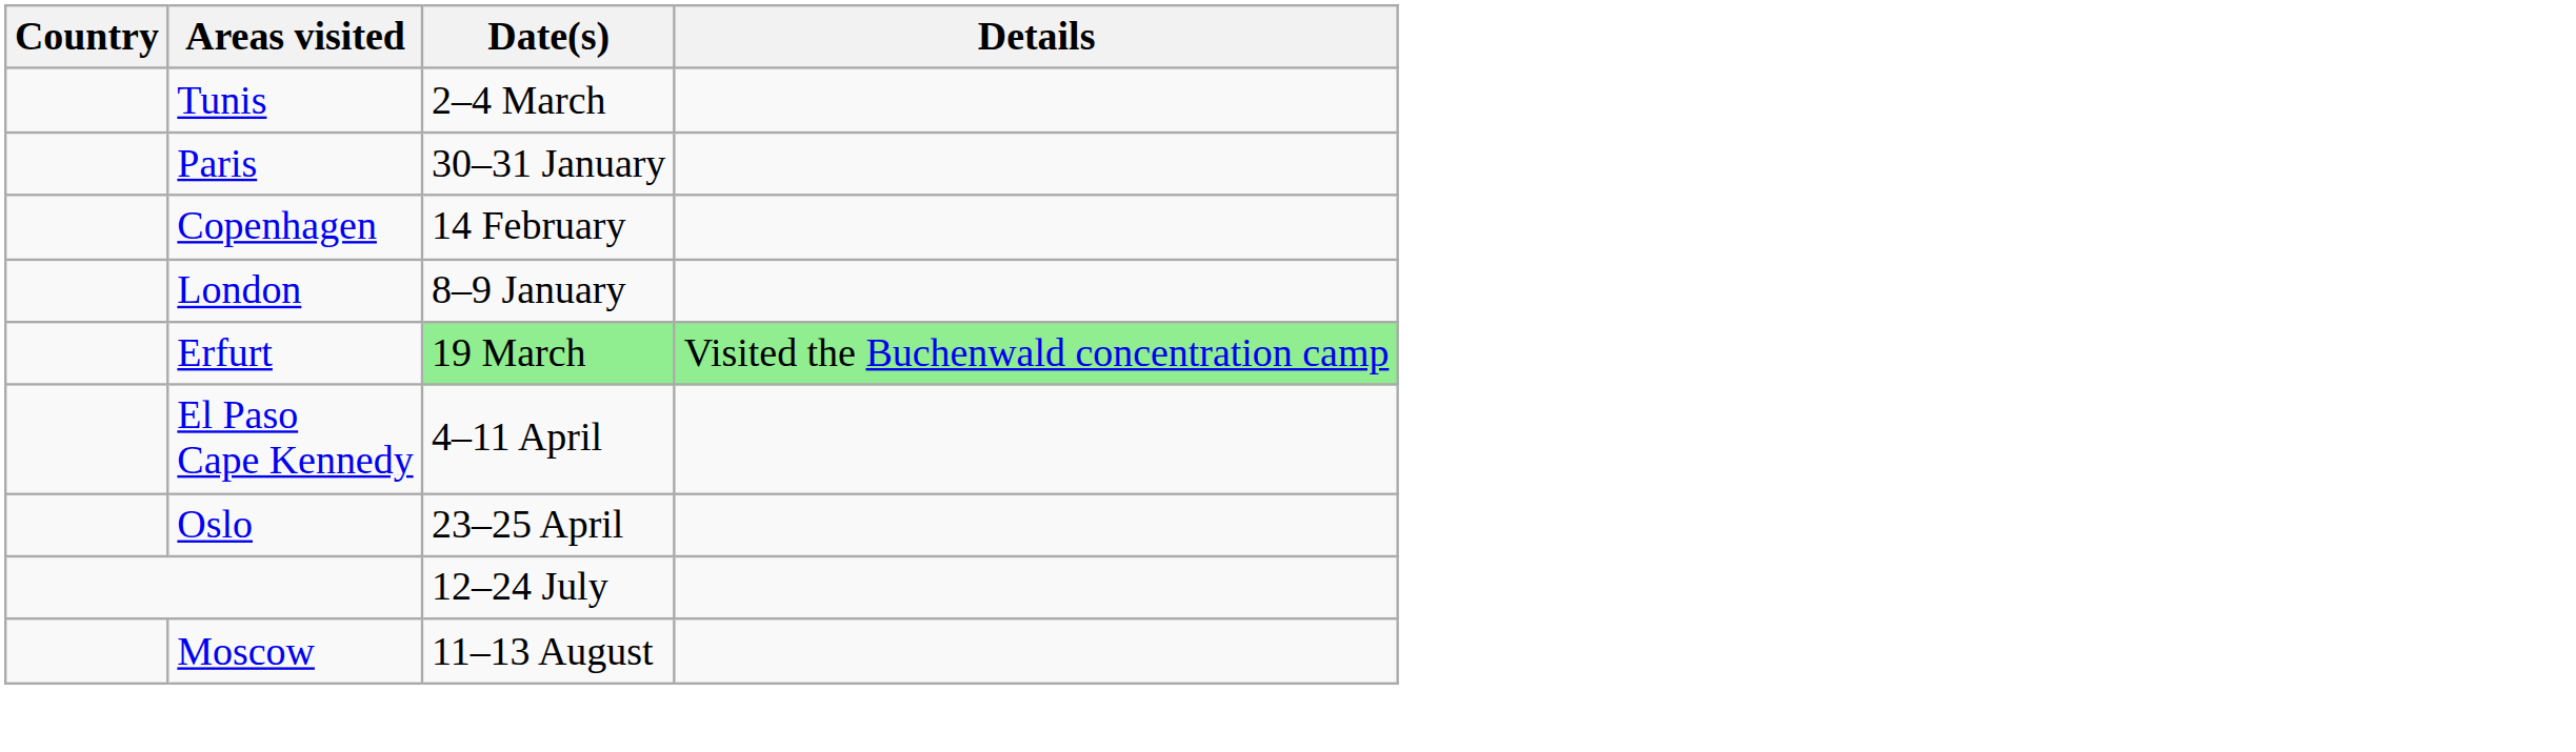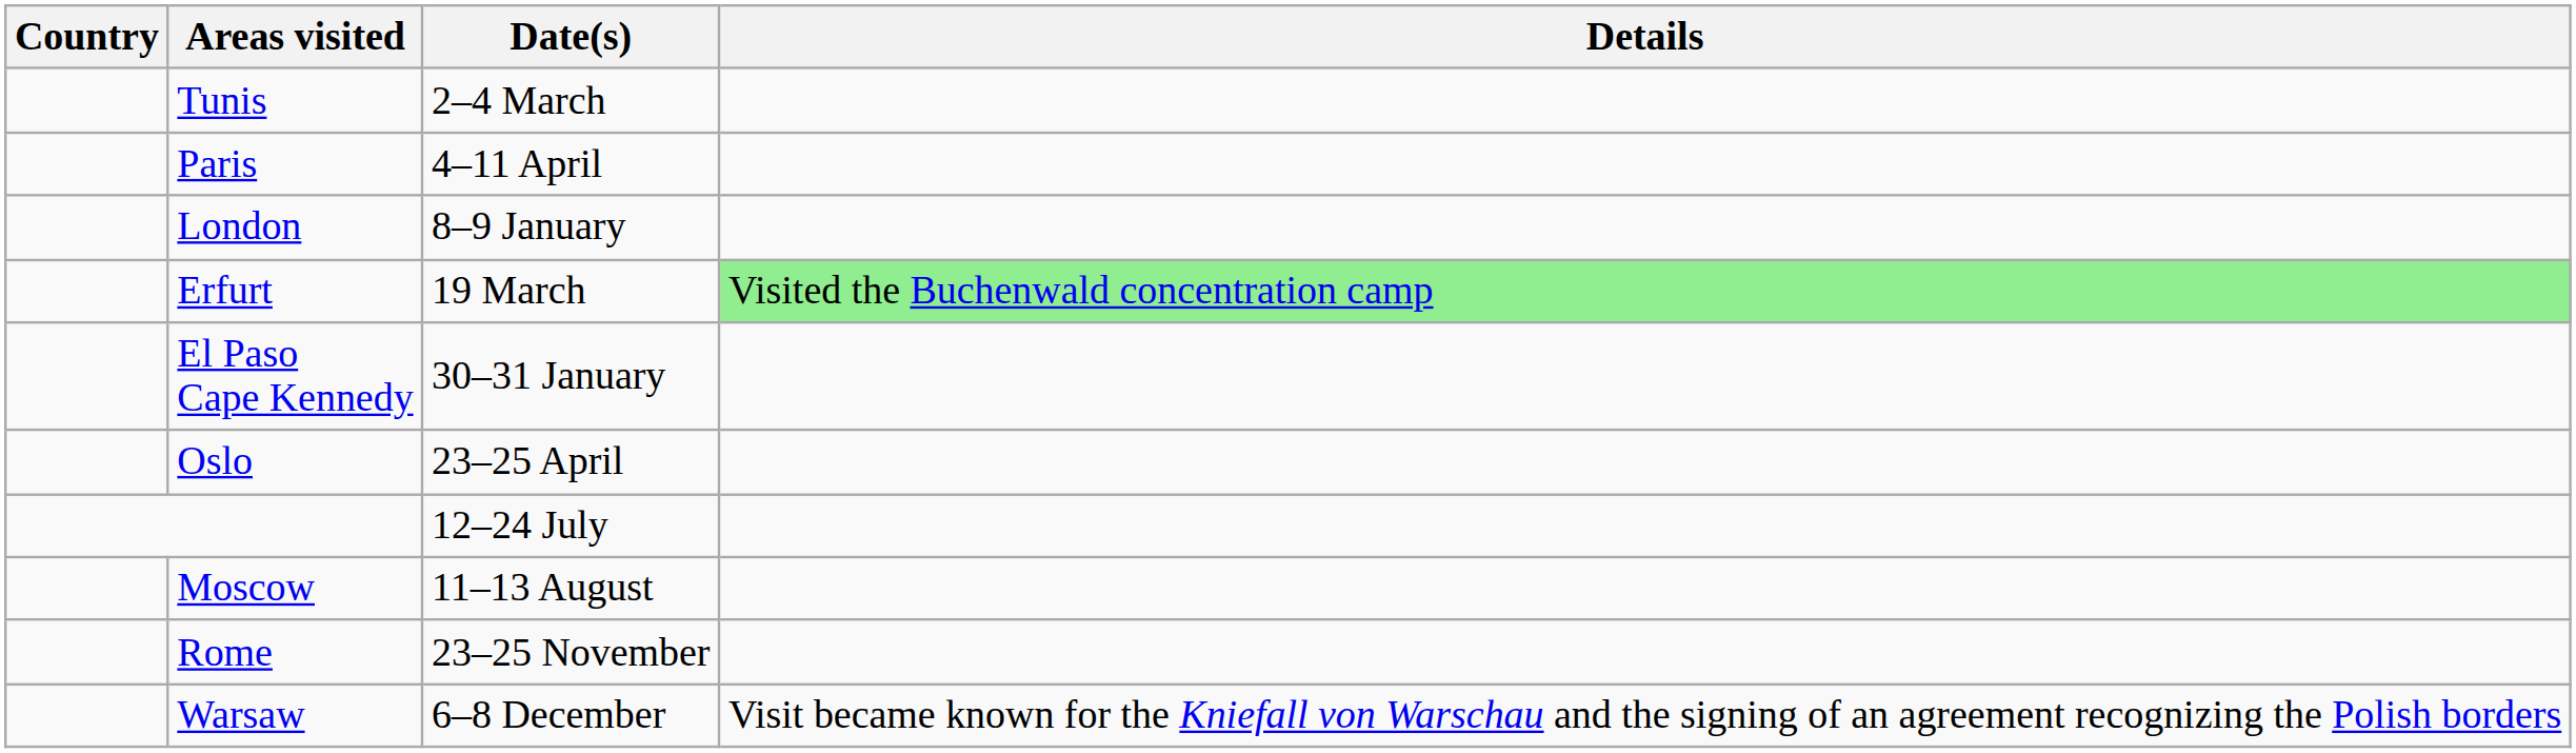Paris | Date(s): 30–31 January -> 4–11 April
- row: Copenhagen | 14 February
Erfurt | Date(s): lightgreen background -> no background
El Paso Cape Kennedy | Date(s): 4–11 April -> 30–31 January
+ row: Rome | 23–25 November
+ row: Warsaw | 6–8 December | Visit became known for the Kniefall von Warschau and the signing of an agreement recognizing the Polish borders
